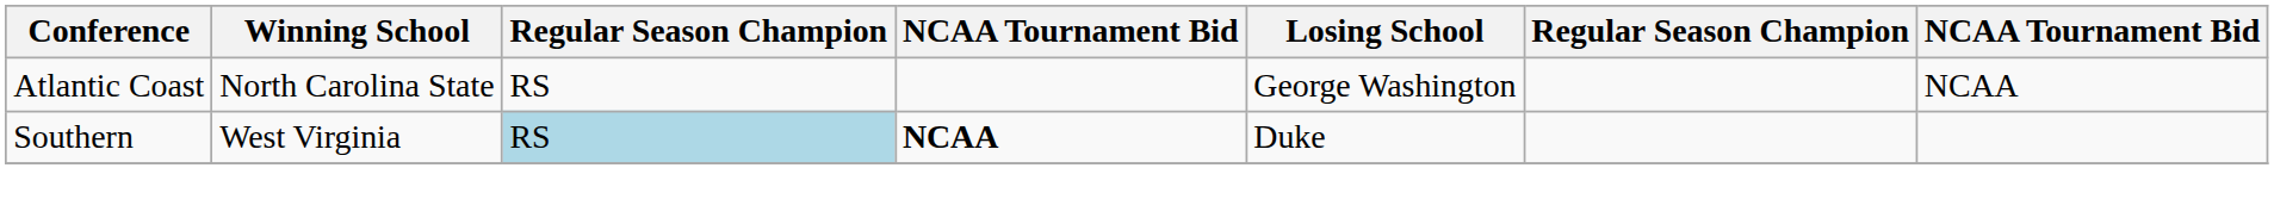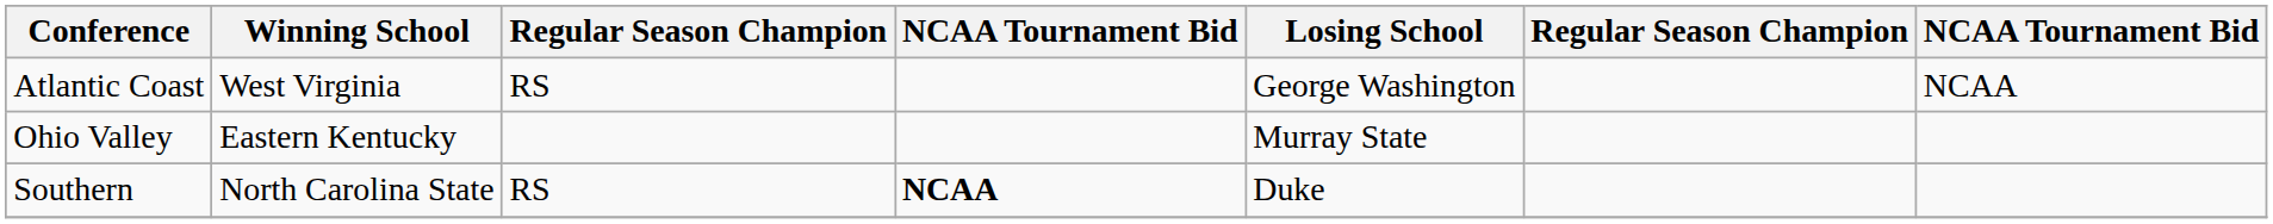Atlantic Coast | Winning School: North Carolina State -> West Virginia
+ row: Ohio Valley | Eastern Kentucky | Murray State
Southern | Winning School: West Virginia -> North Carolina State
Southern | column 3: lightblue background -> no background
